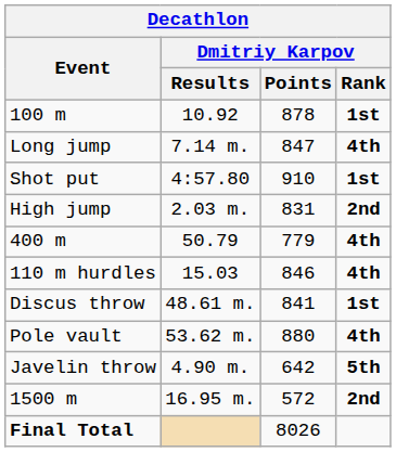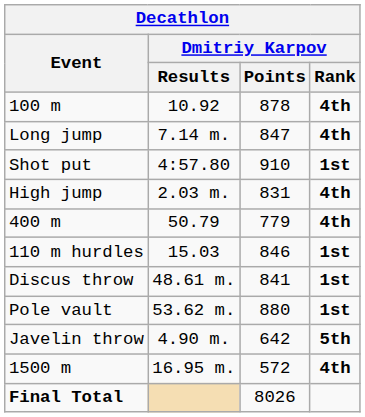100 m | Dmitriy Karpov / Rank: 1st -> 4th
High jump | Dmitriy Karpov / Rank: 2nd -> 4th
110 m hurdles | Dmitriy Karpov / Rank: 4th -> 1st
Pole vault | Dmitriy Karpov / Rank: 4th -> 1st
1500 m | Dmitriy Karpov / Rank: 2nd -> 4th
